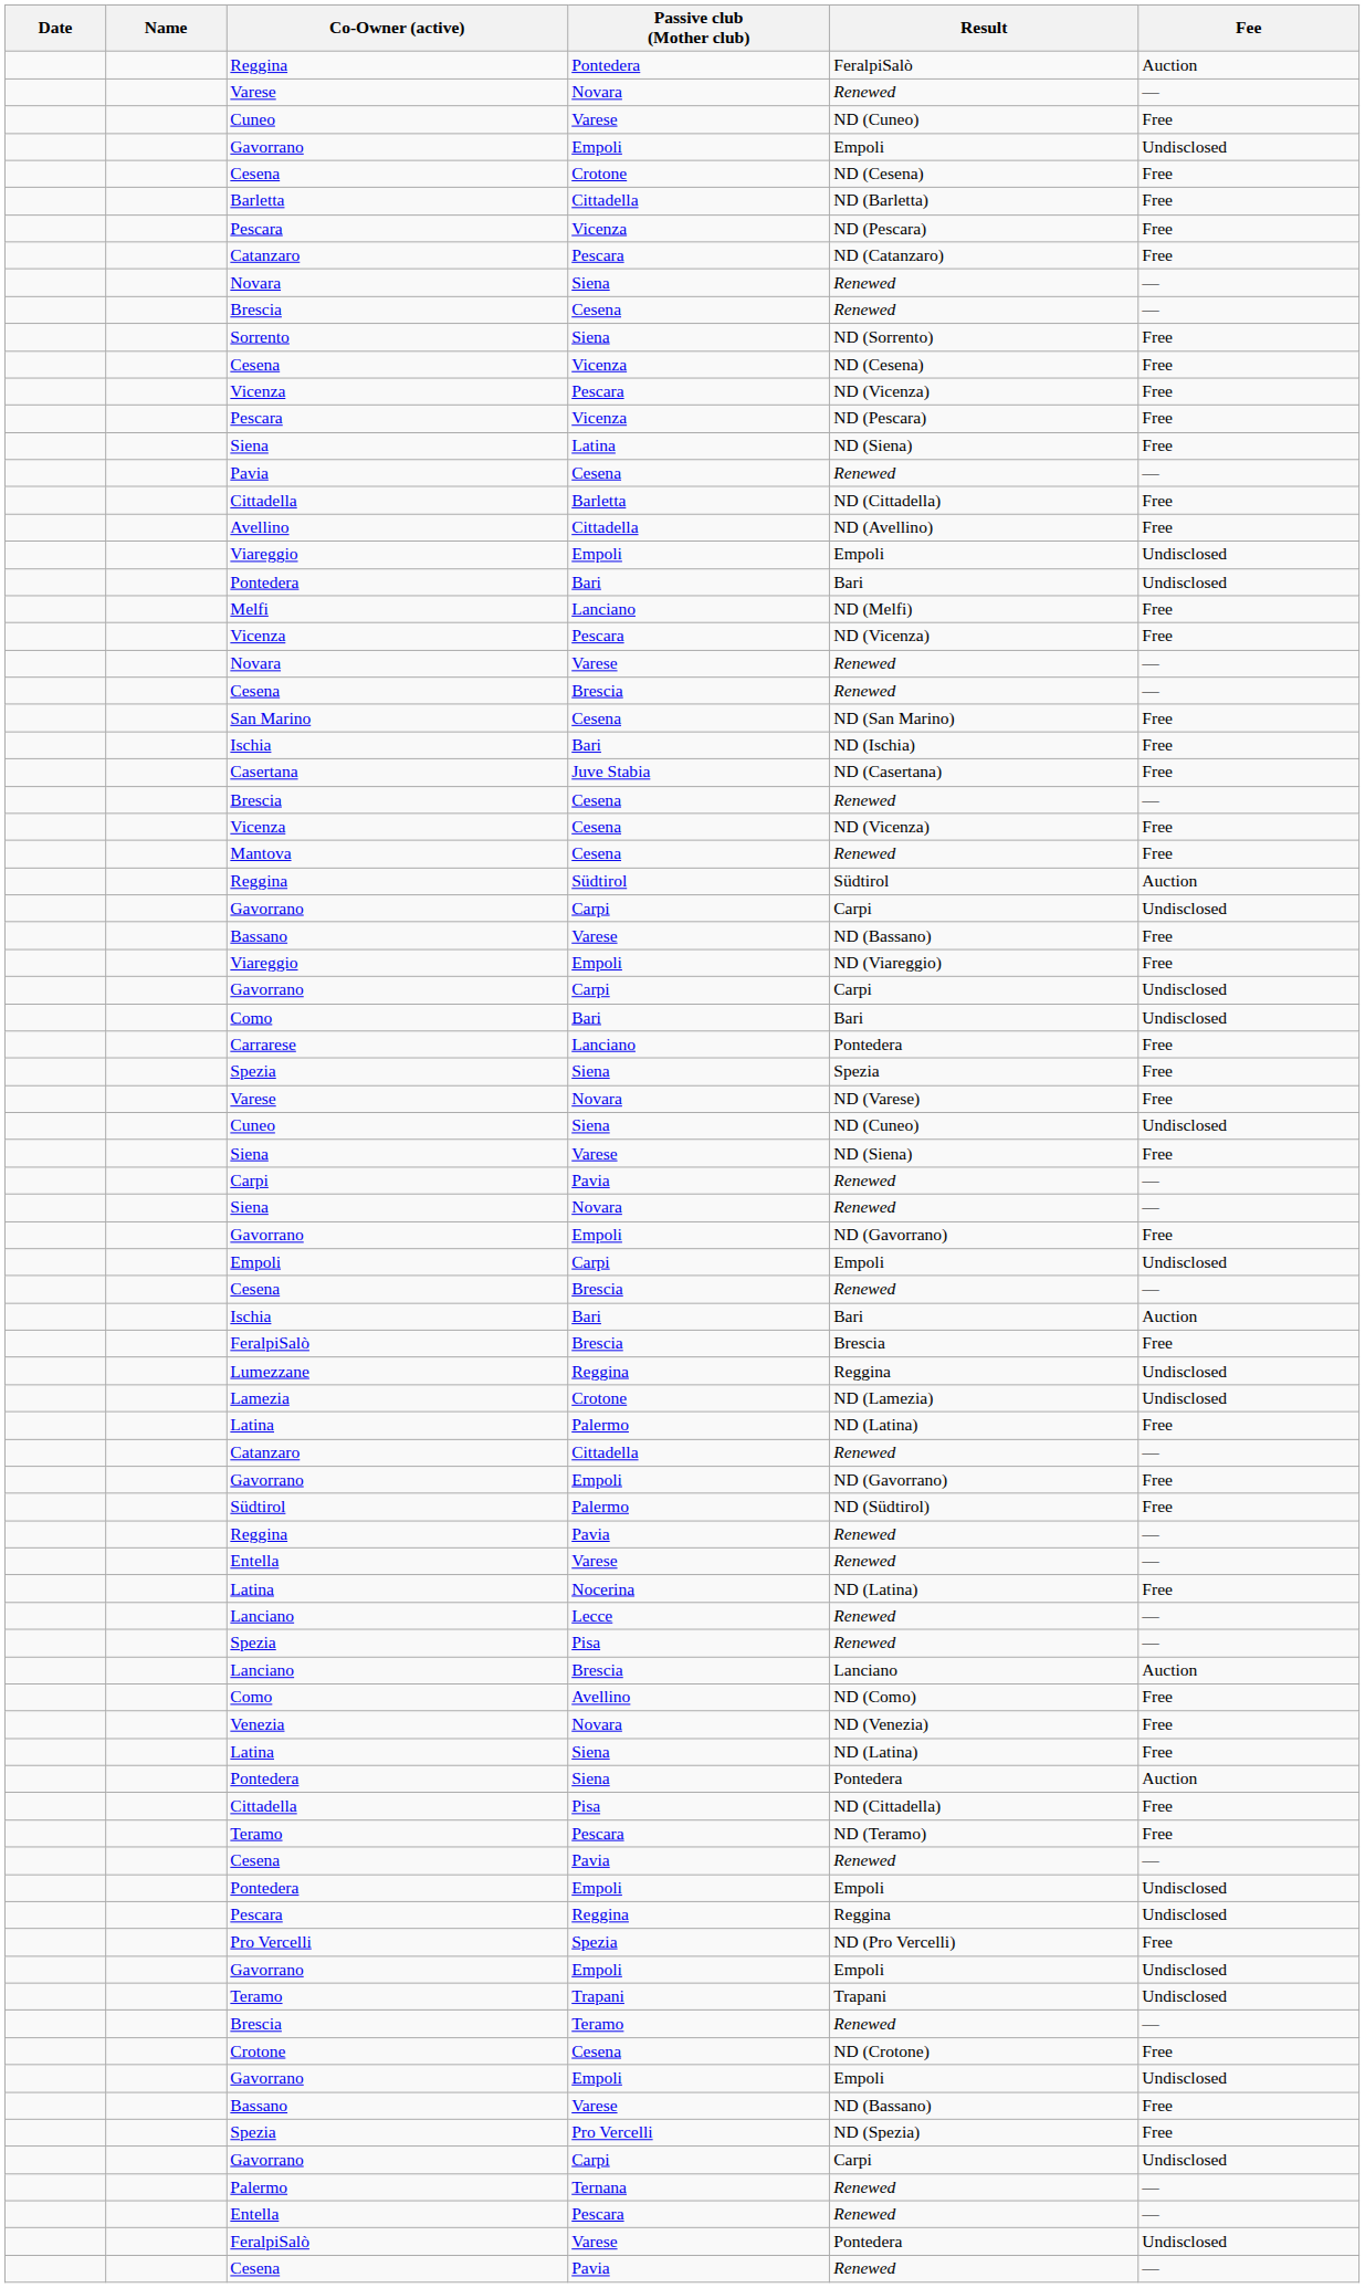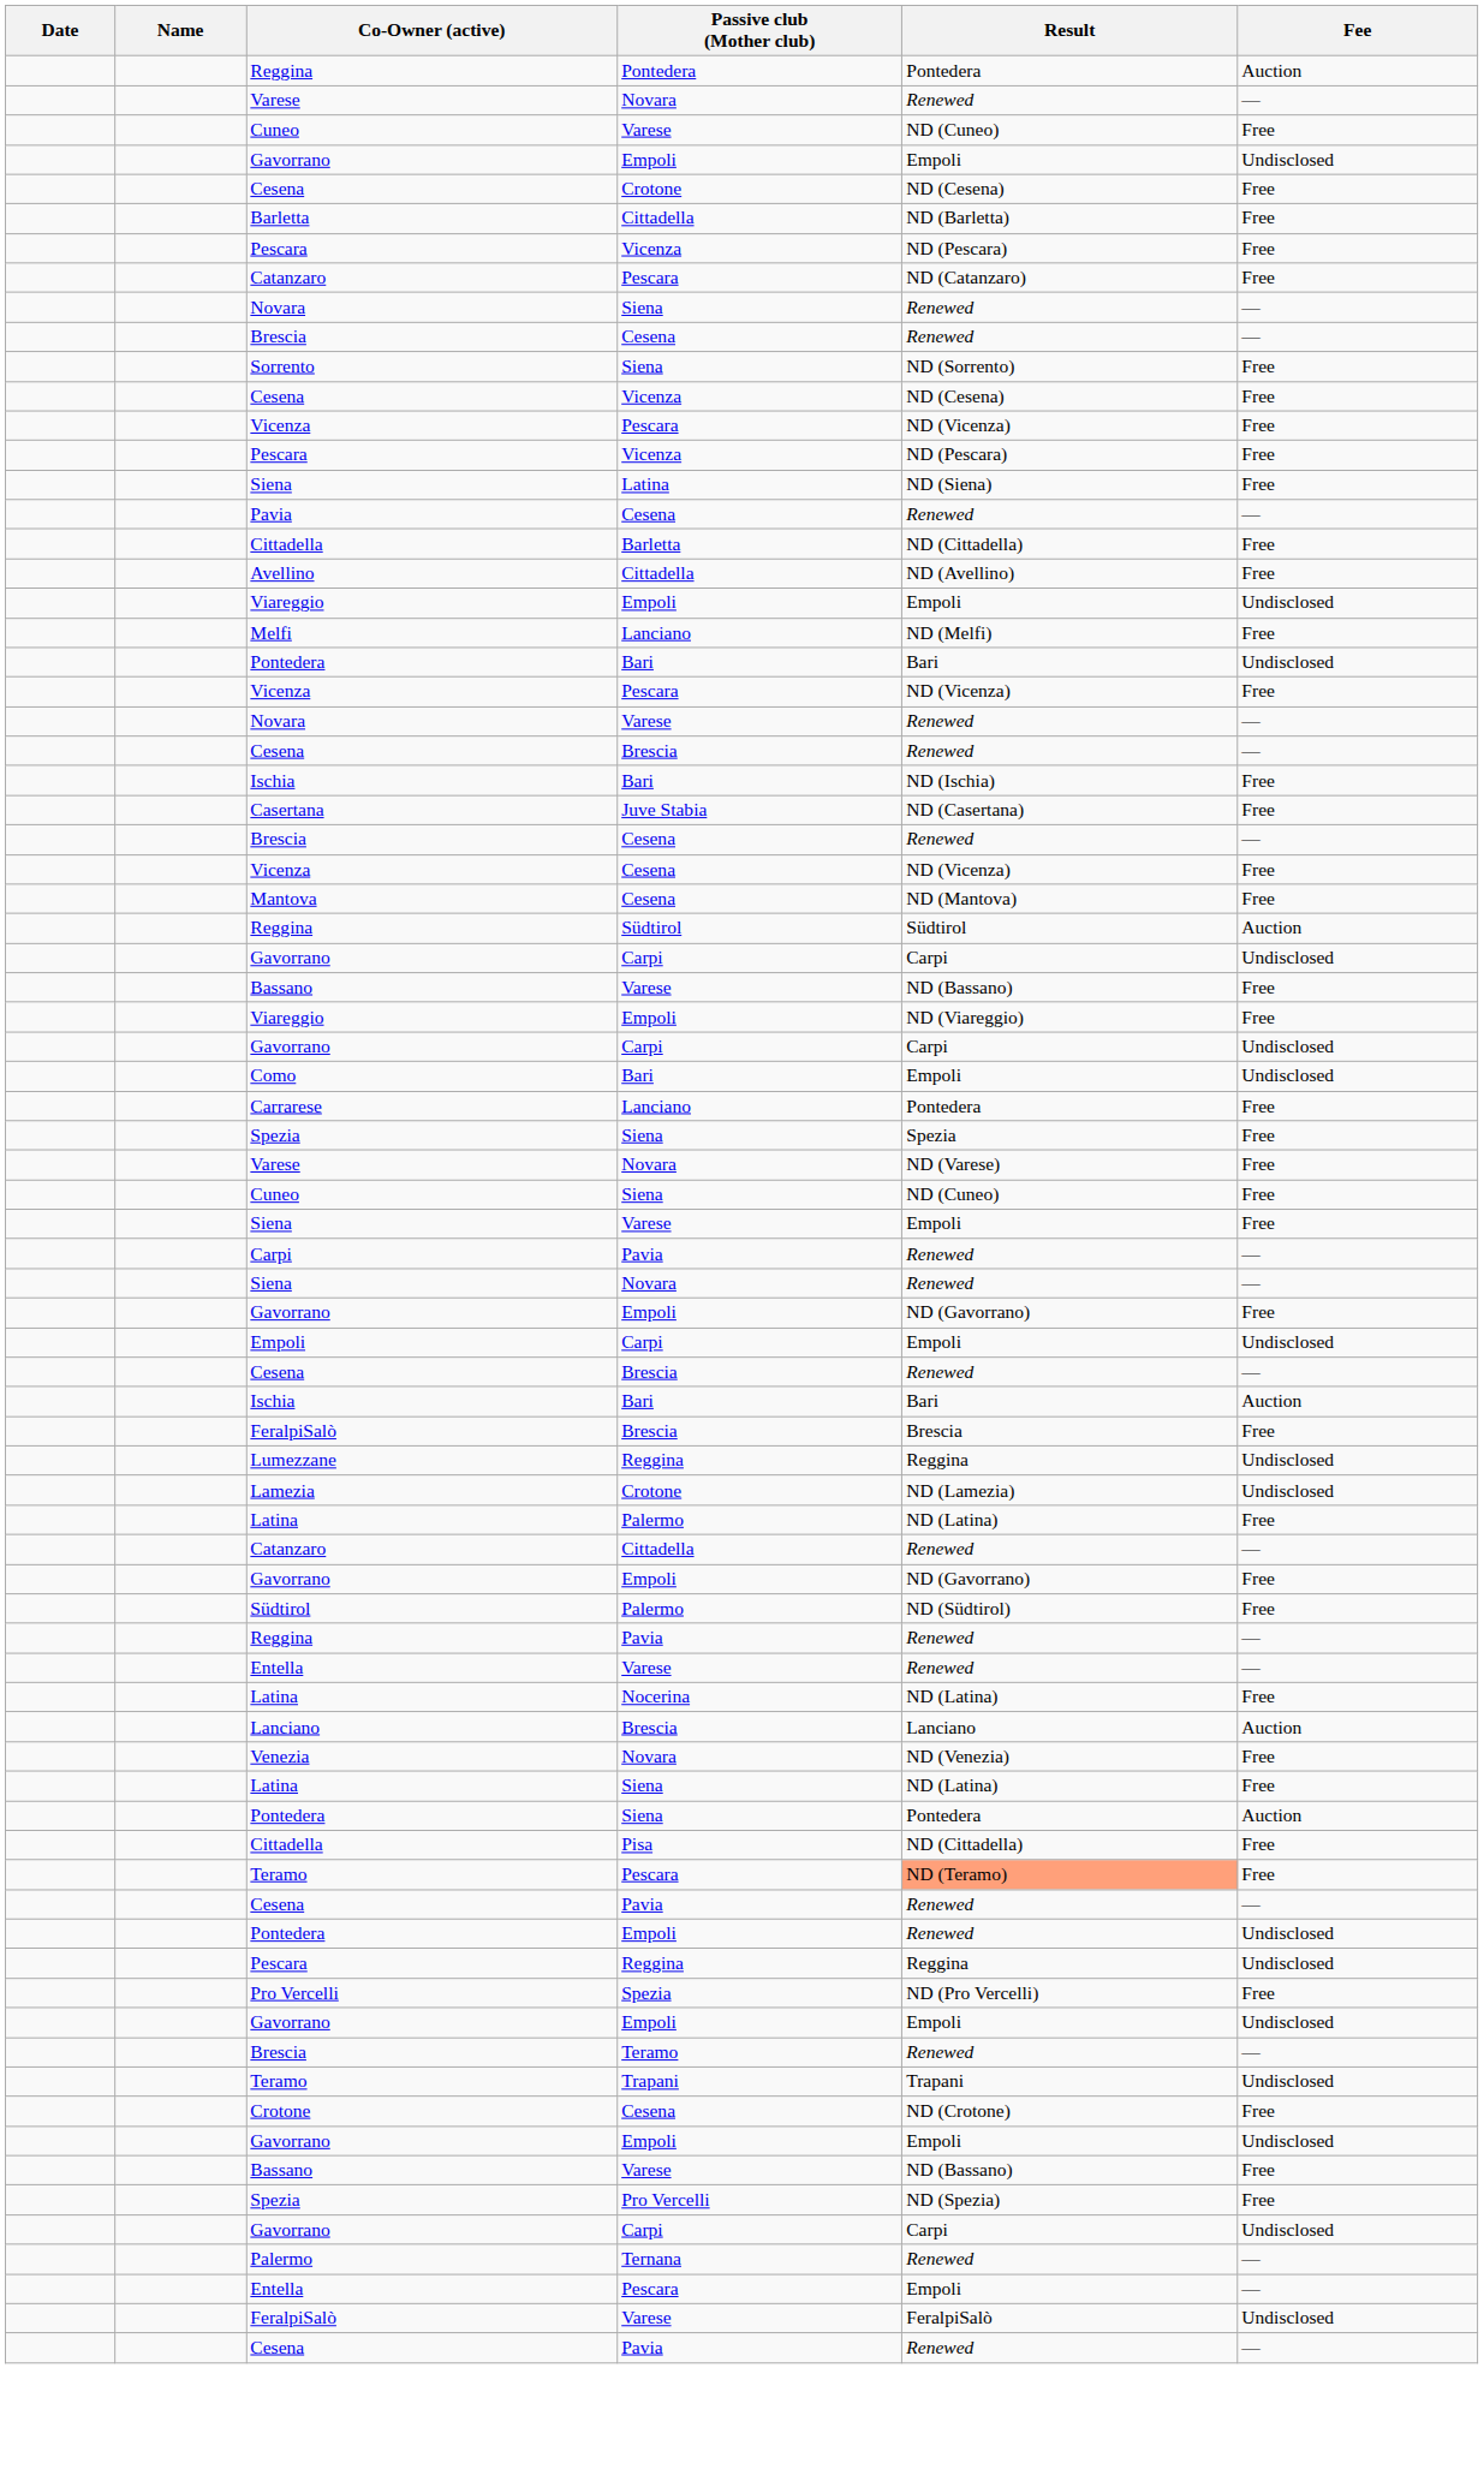Reggina / Pontedera | Result: FeralpiSalò -> Pontedera
rows swapped: Melfi <-> Pontedera / Bari
- row: San Marino | Cesena | ND (San Marino) | Free
Mantova | Result: Renewed -> ND (Mantova)
Como / Bari | Result: Bari -> Empoli
Cuneo / Siena | Fee: Undisclosed -> Free
Siena / Varese | Result: ND (Siena) -> Empoli
- row: Lanciano | Lecce | Renewed | —
- row: Spezia | Pisa | Renewed | —
- row: Como | Avellino | ND (Como) | Free
Teramo / Pescara | Result: no background -> lightsalmon background
Pontedera / Empoli | Result: Empoli -> Renewed
rows swapped: Teramo / Trapani <-> Brescia / Teramo
Entella / Pescara | Result: Renewed -> Empoli
FeralpiSalò / Varese | Result: Pontedera -> FeralpiSalò
